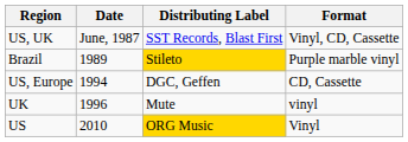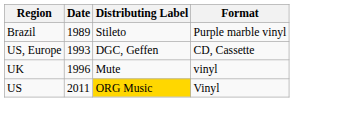- row: US, UK | June, 1987 | SST Records, Blast First | Vinyl, CD, Cassette
Brazil | Distributing Label: gold background -> no background
US, Europe | Date: 1994 -> 1993
US | Date: 2010 -> 2011
